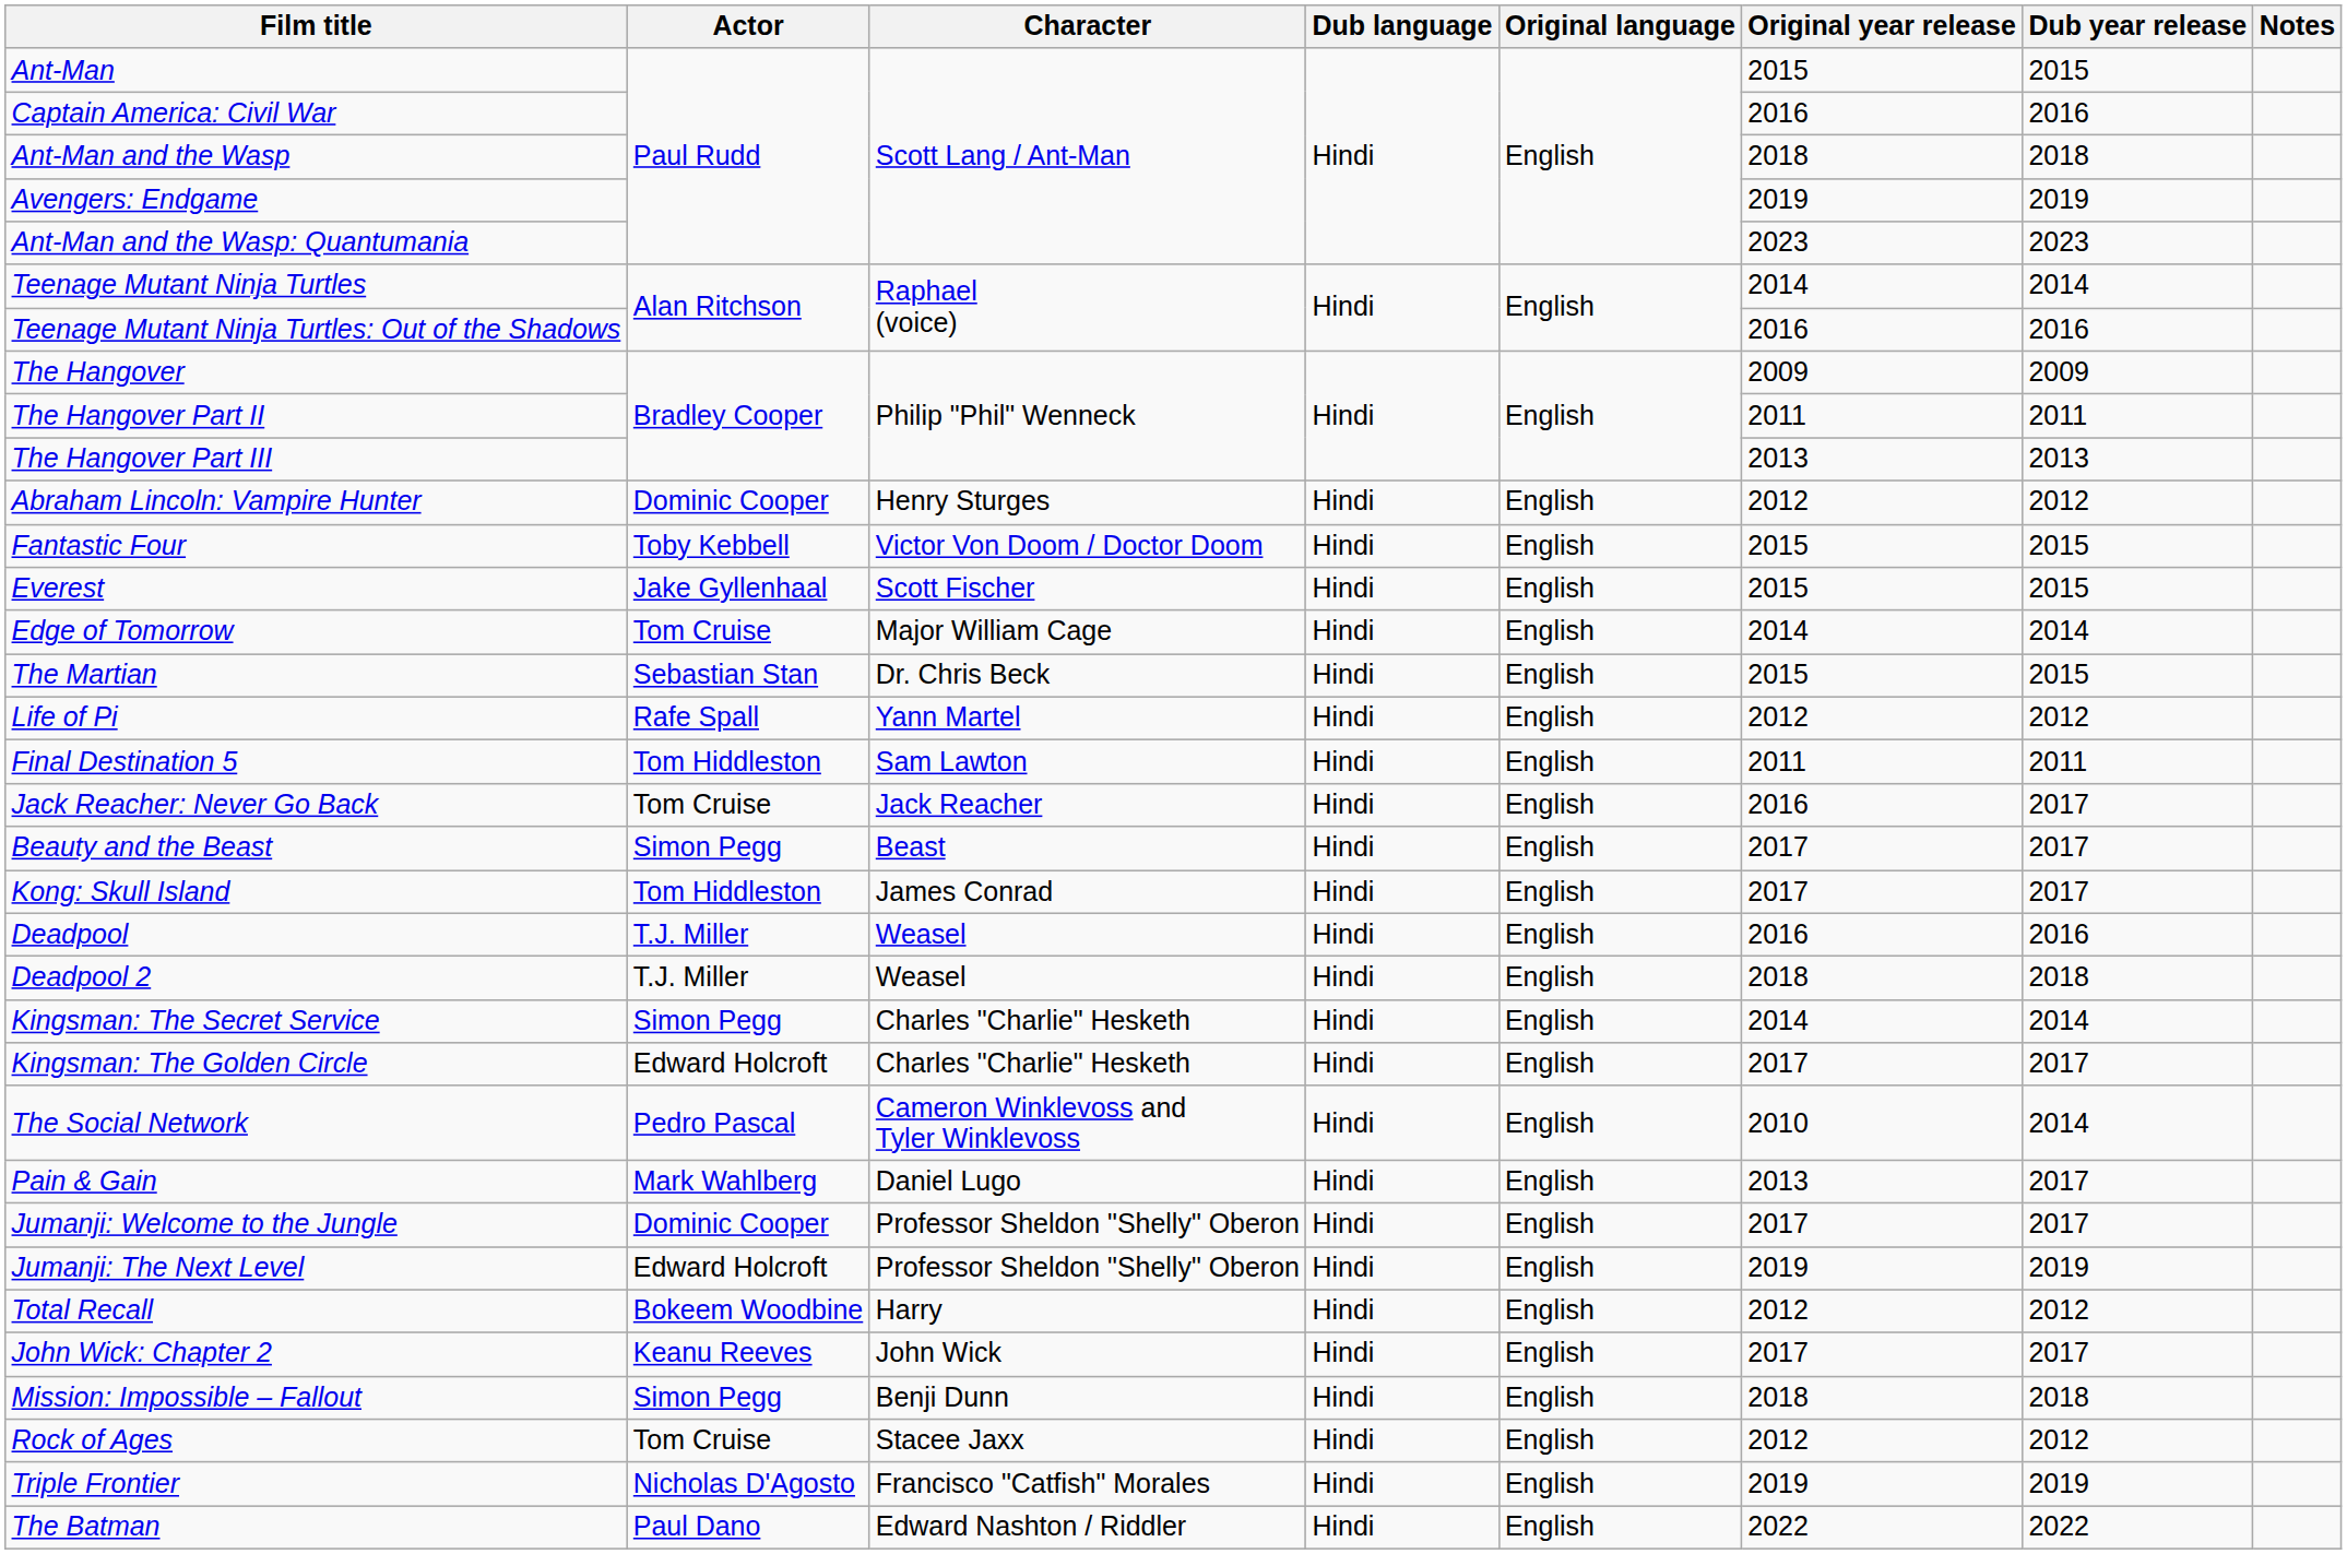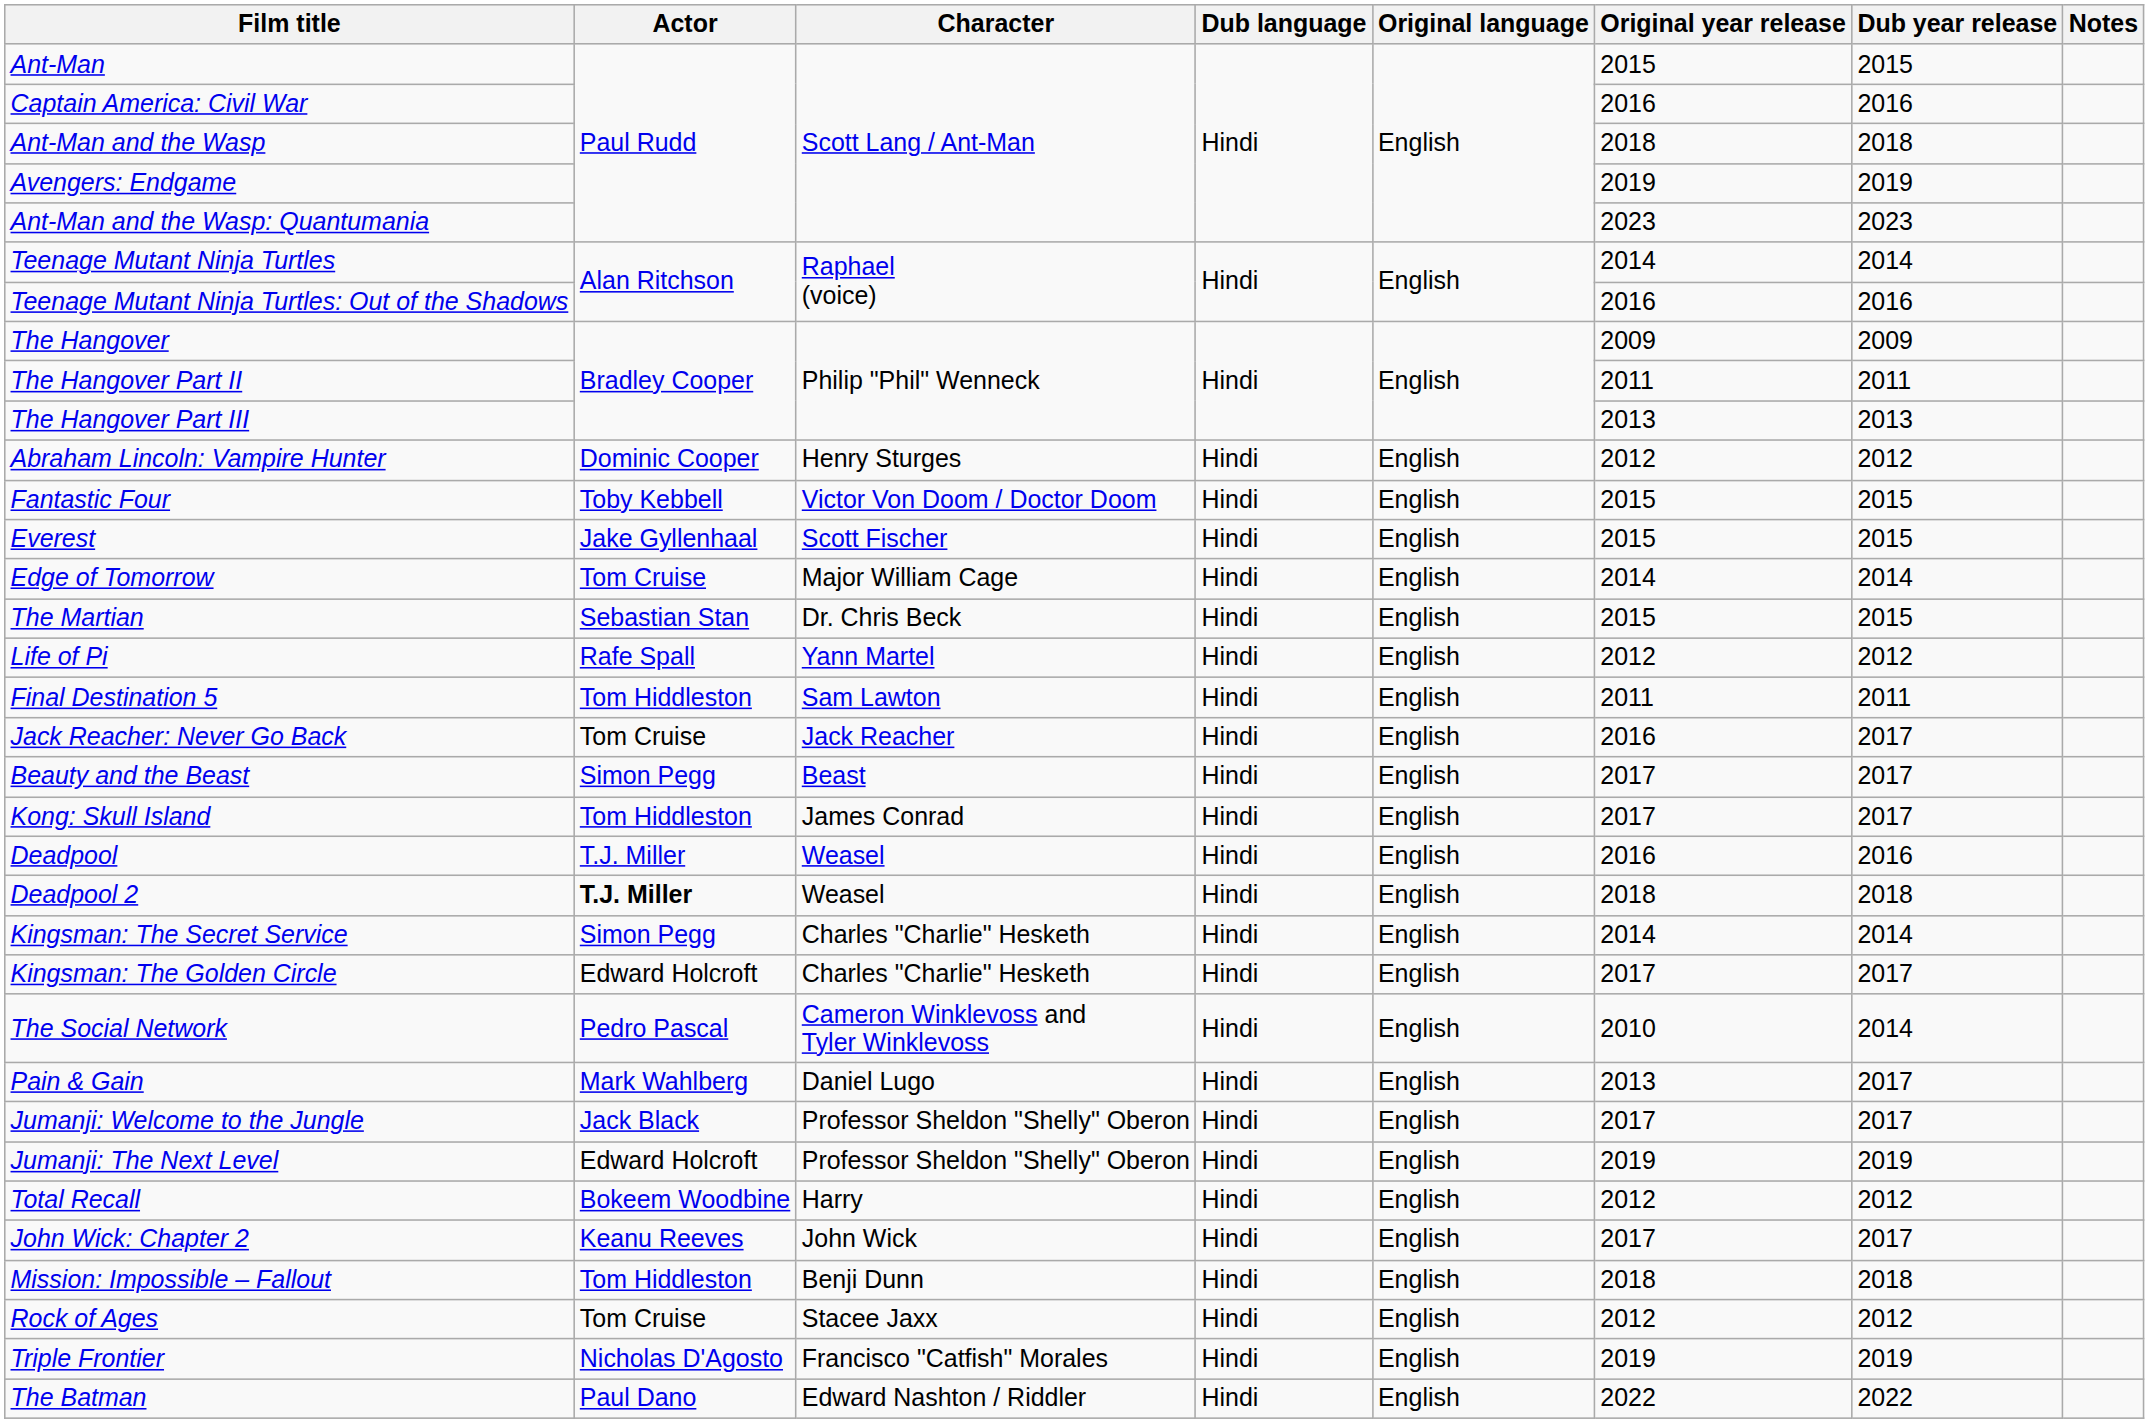Deadpool 2 | Actor: normal -> bold
Jumanji: Welcome to the Jungle | Actor: Dominic Cooper -> Jack Black
Mission: Impossible – Fallout | Actor: Simon Pegg -> Tom Hiddleston
